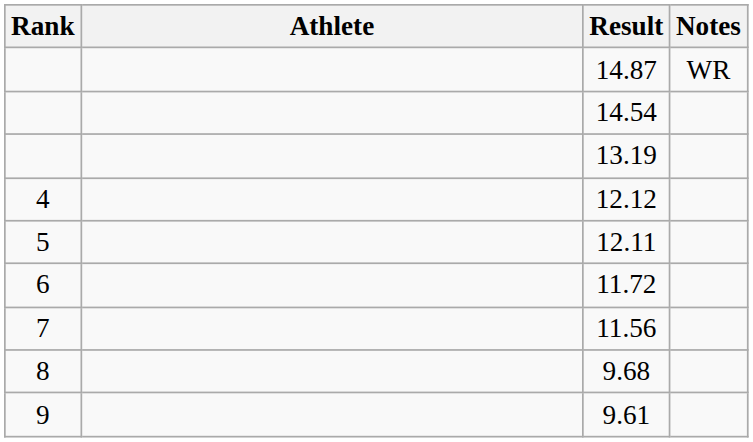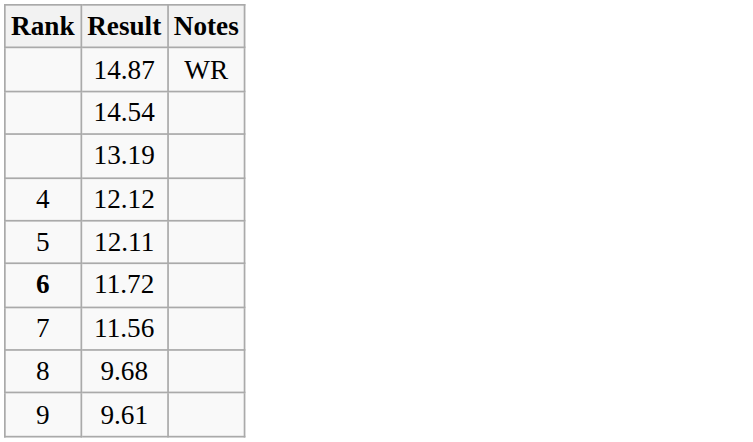- column: Athlete
11.72 | Rank: normal -> bold
